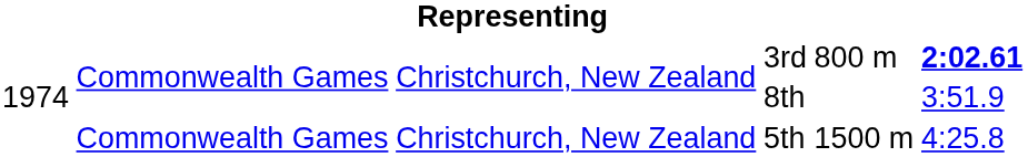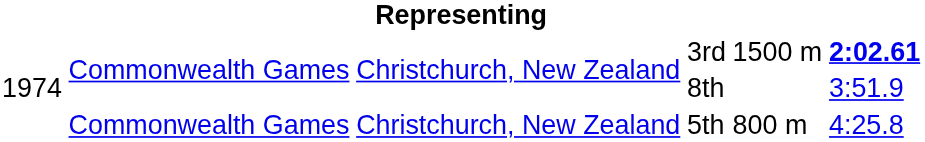3rd | column 5: 800 m -> 1500 m
5th | column 5: 1500 m -> 800 m
